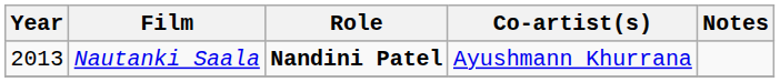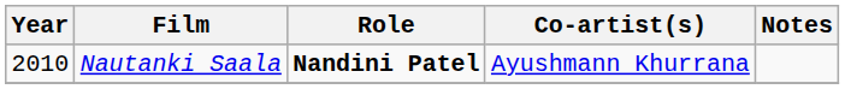Nautanki Saala | Year: 2013 -> 2010
